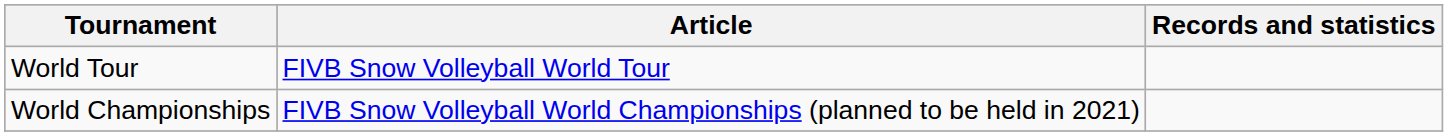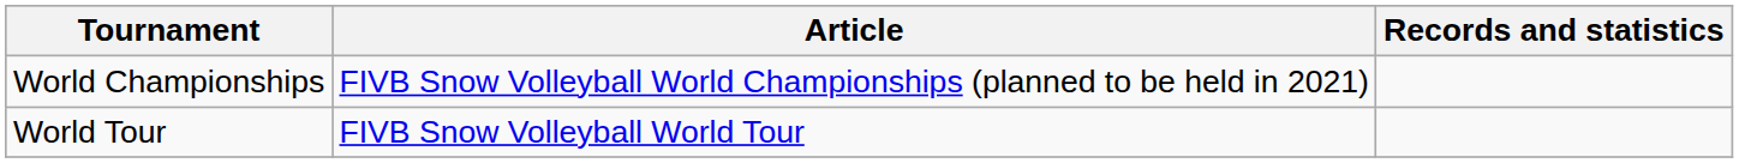rows swapped: World Championships <-> World Tour
